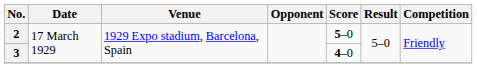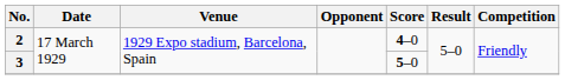2 | Score: 5–0 -> 4–0
3 | Score: 4–0 -> 5–0
